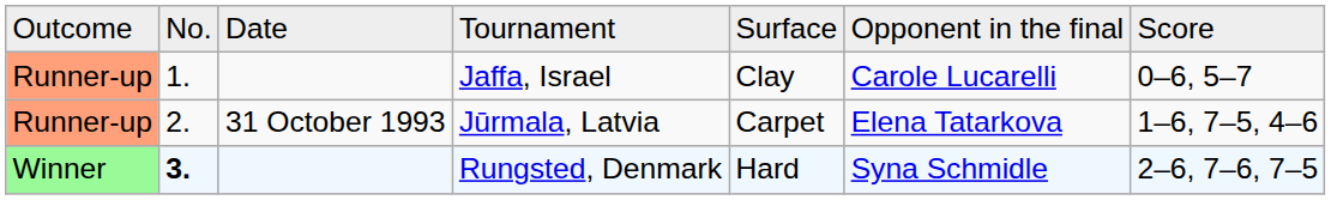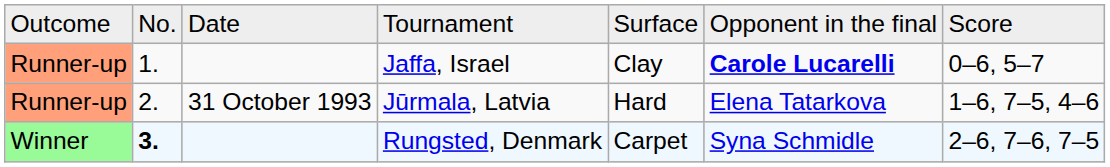Jaffa, Israel | column 6: normal -> bold
Jūrmala, Latvia | column 5: Carpet -> Hard
Rungsted, Denmark | column 5: Hard -> Carpet
